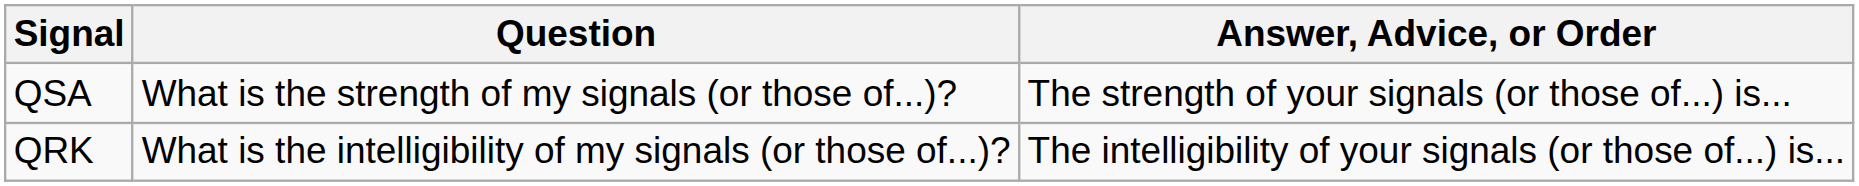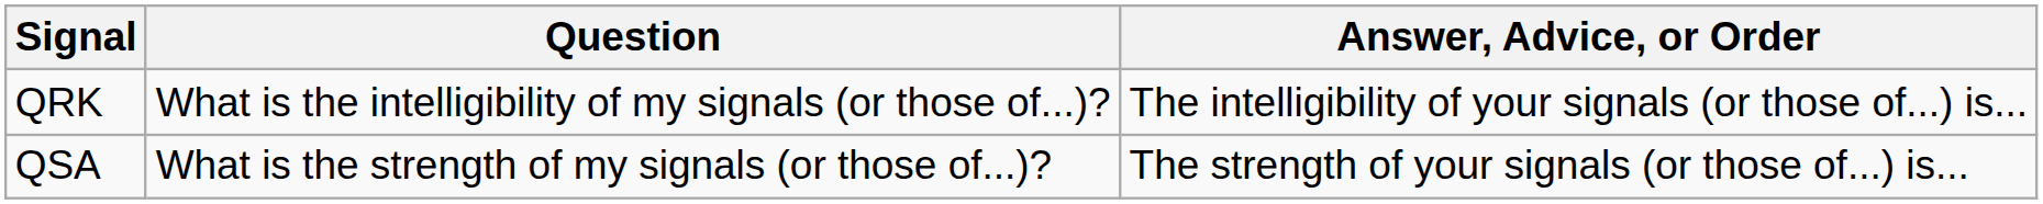rows swapped: QSA <-> QRK
